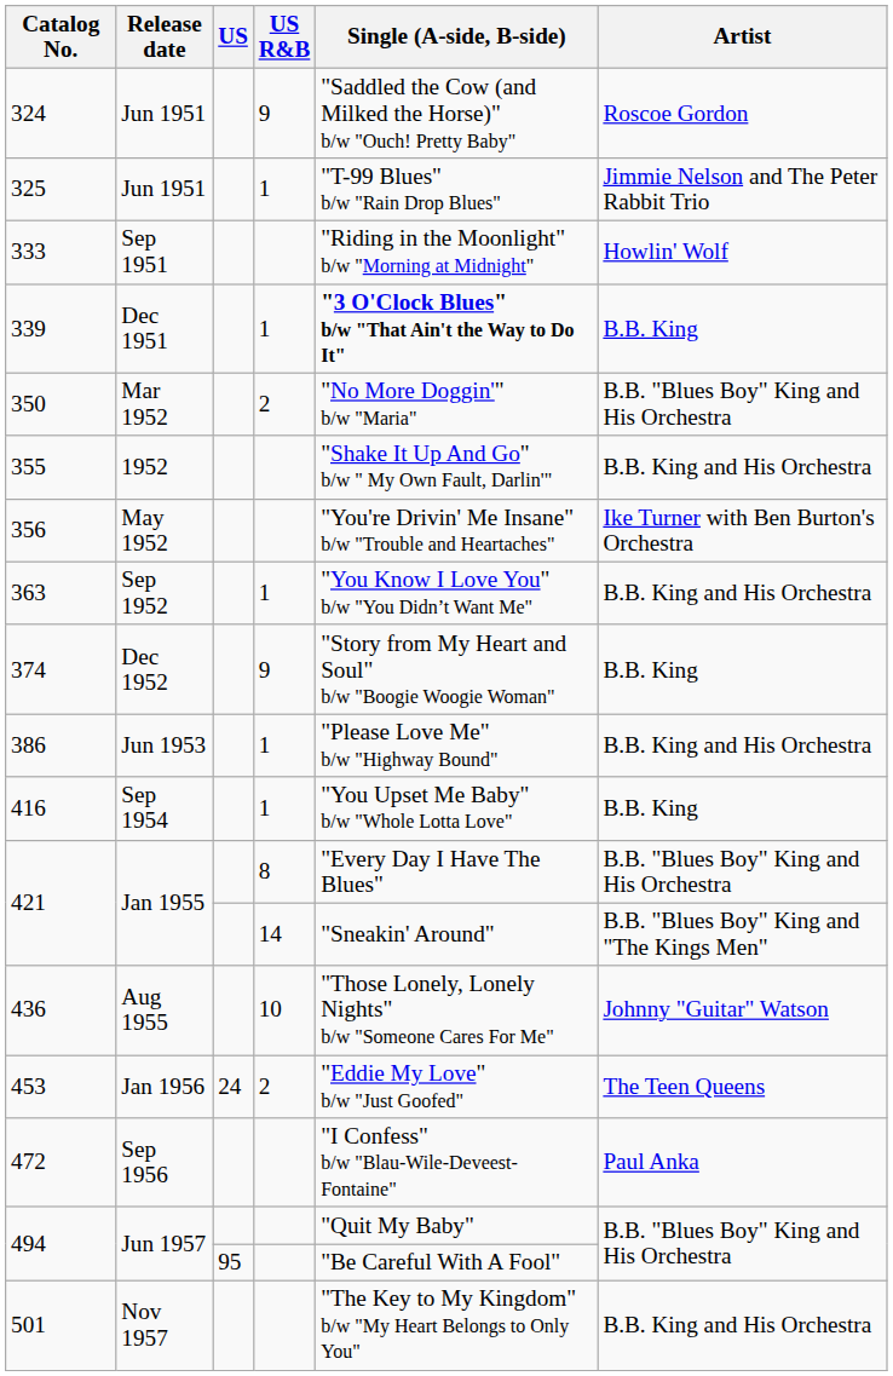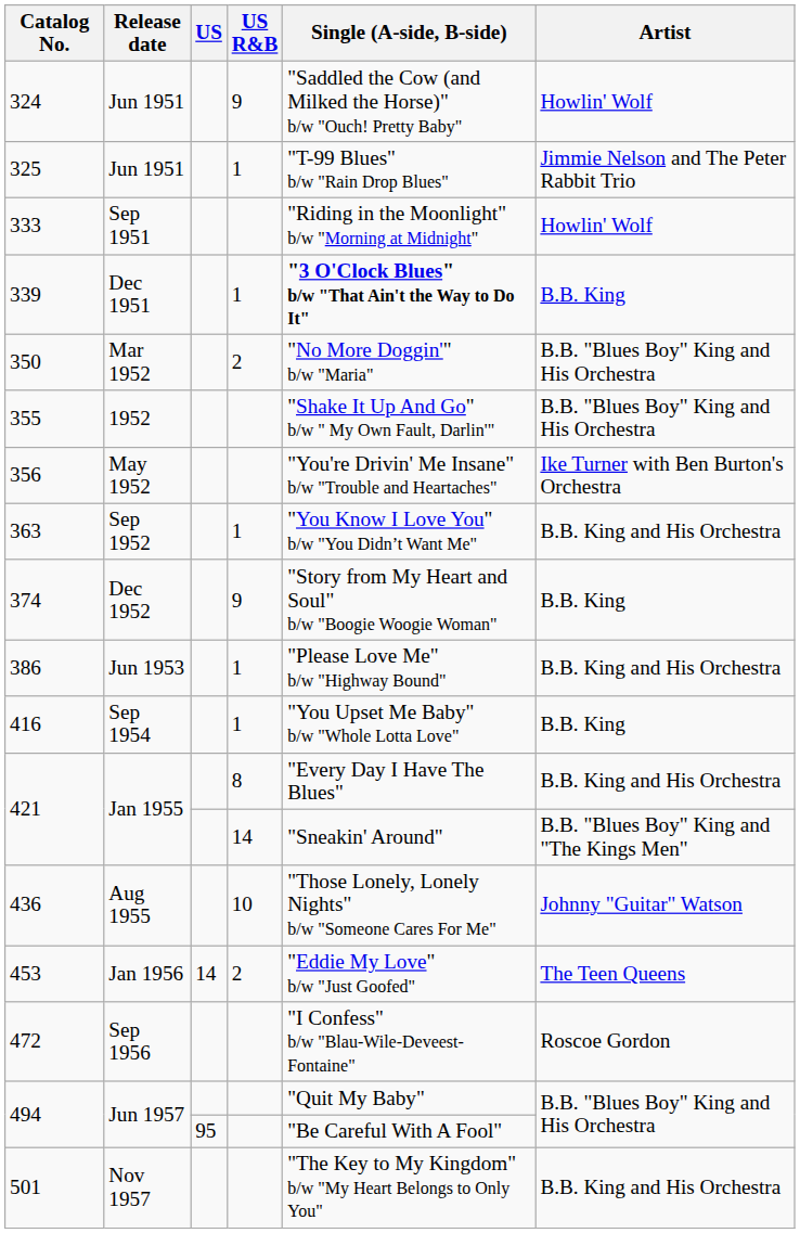324 | Artist: Roscoe Gordon -> Howlin' Wolf
355 | Artist: B.B. King and His Orchestra -> B.B. "Blues Boy" King and His Orchestra
421 / 8 | Artist: B.B. "Blues Boy" King and His Orchestra -> B.B. King and His Orchestra
453 | US: 24 -> 14
472 | Artist: Paul Anka -> Roscoe Gordon
